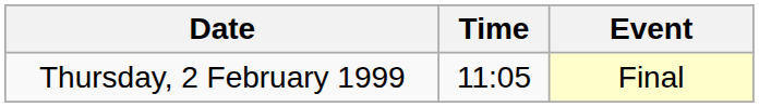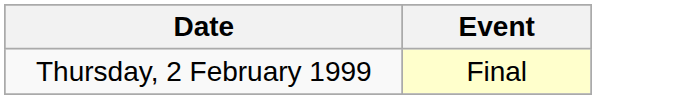- column: Time | 11:05
